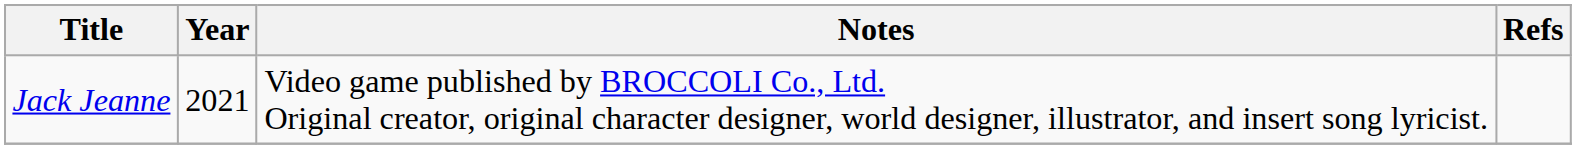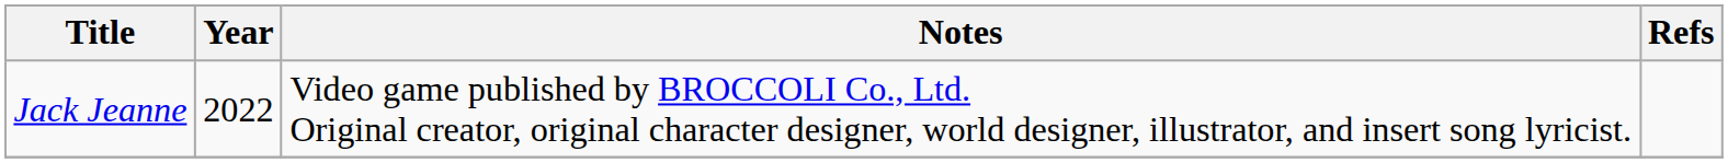Jack Jeanne | Year: 2021 -> 2022
